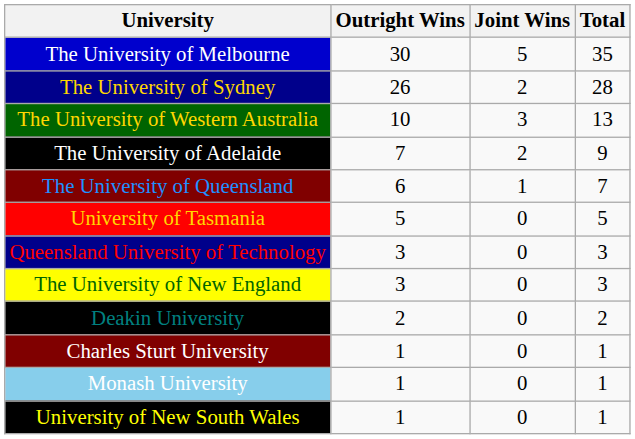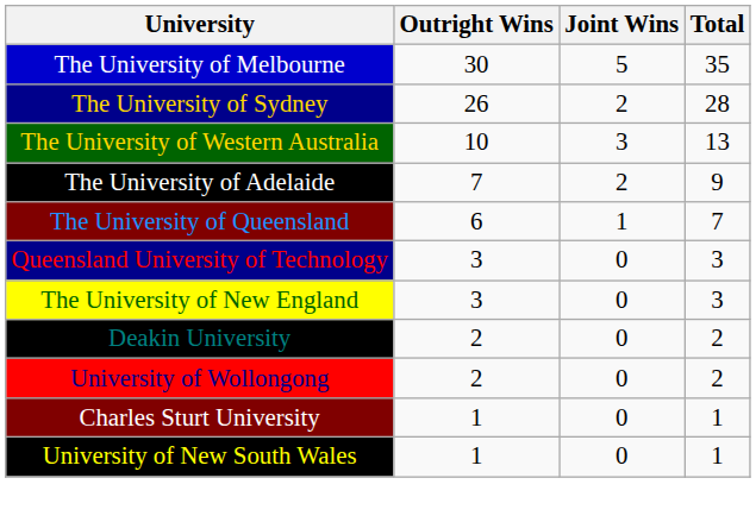- row: University of Tasmania | 5 | 0 | 5
+ row: University of Wollongong | 2 | 0 | 2
- row: Monash University | 1 | 0 | 1
